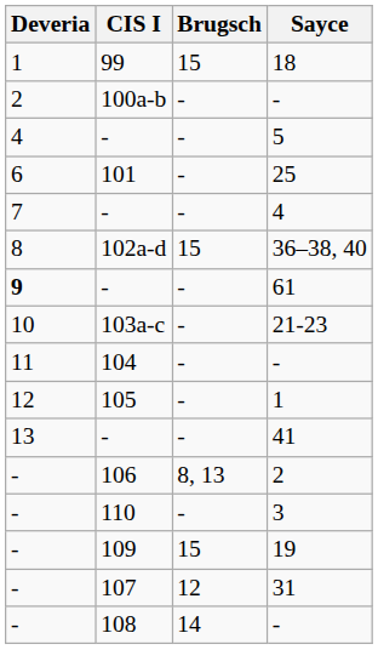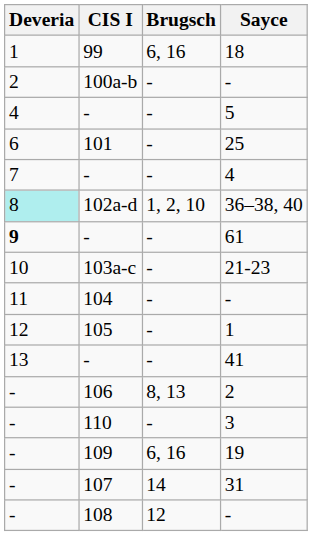18 | Brugsch: 15 -> 6, 16
36–38, 40 | Deveria: no background -> paleturquoise background
36–38, 40 | Brugsch: 15 -> 1, 2, 10
19 | Brugsch: 15 -> 6, 16
31 | Brugsch: 12 -> 14
108 / - | Brugsch: 14 -> 12
